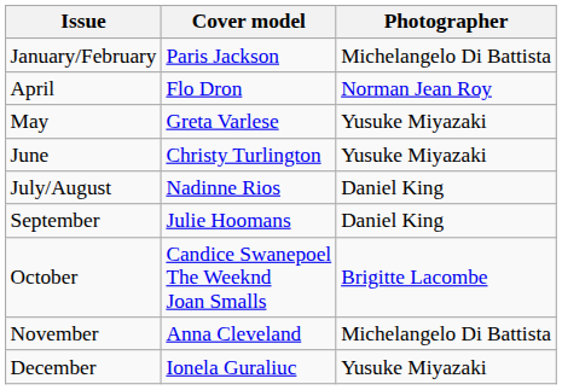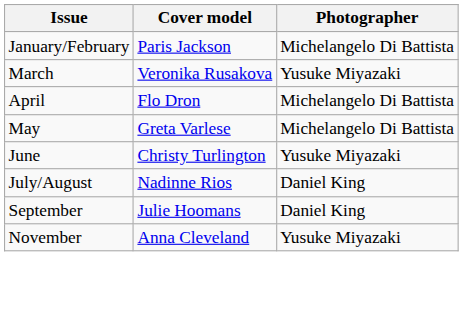+ row: March | Veronika Rusakova | Yusuke Miyazaki
April | Photographer: Norman Jean Roy -> Michelangelo Di Battista
May | Photographer: Yusuke Miyazaki -> Michelangelo Di Battista
- row: October | Candice Swanepoel The Weeknd Joan Smalls | Brigitte Lacombe
November | Photographer: Michelangelo Di Battista -> Yusuke Miyazaki
- row: December | Ionela Guraliuc | Yusuke Miyazaki
